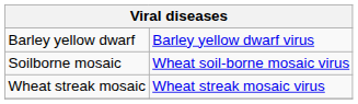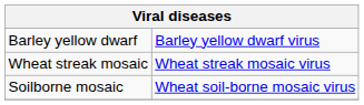rows swapped: Soilborne mosaic <-> Wheat streak mosaic
